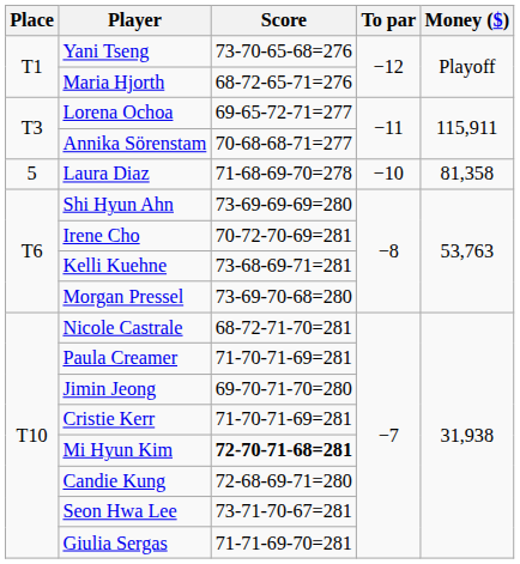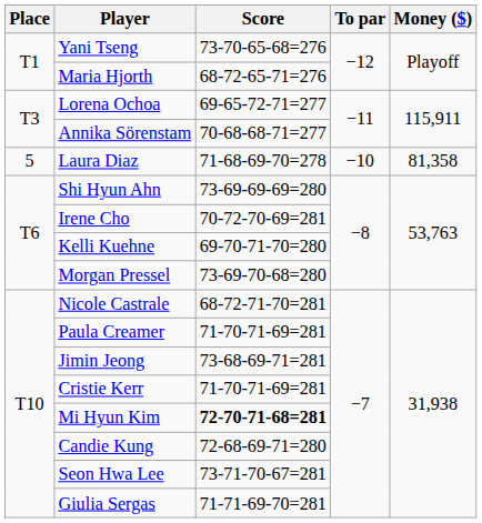Kelli Kuehne | Score: 73-68-69-71=281 -> 69-70-71-70=280
Jimin Jeong | Score: 69-70-71-70=280 -> 73-68-69-71=281
